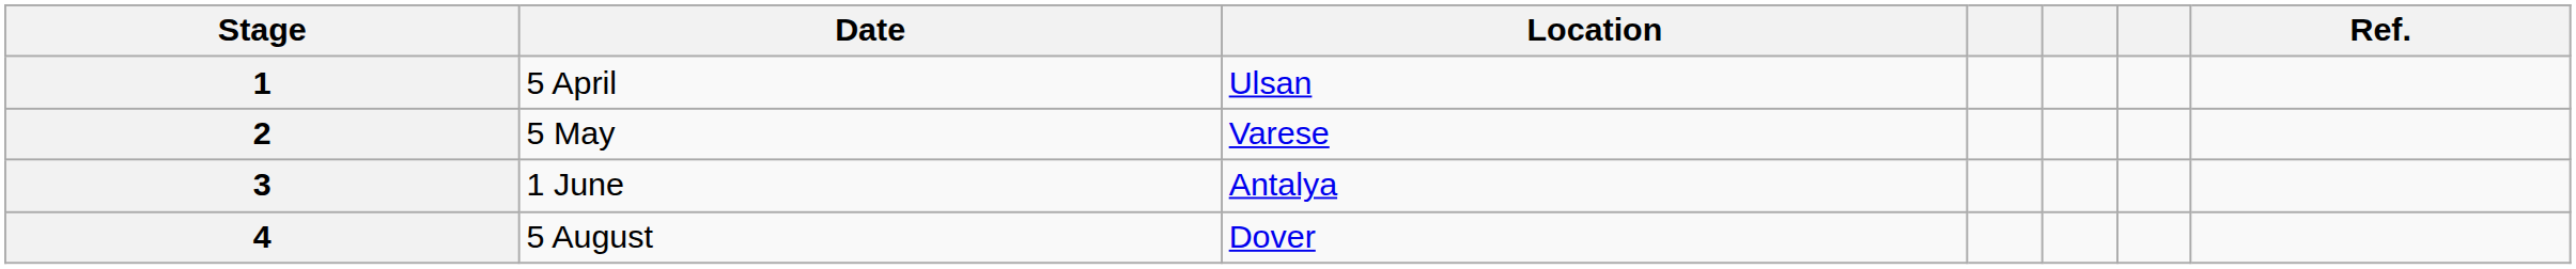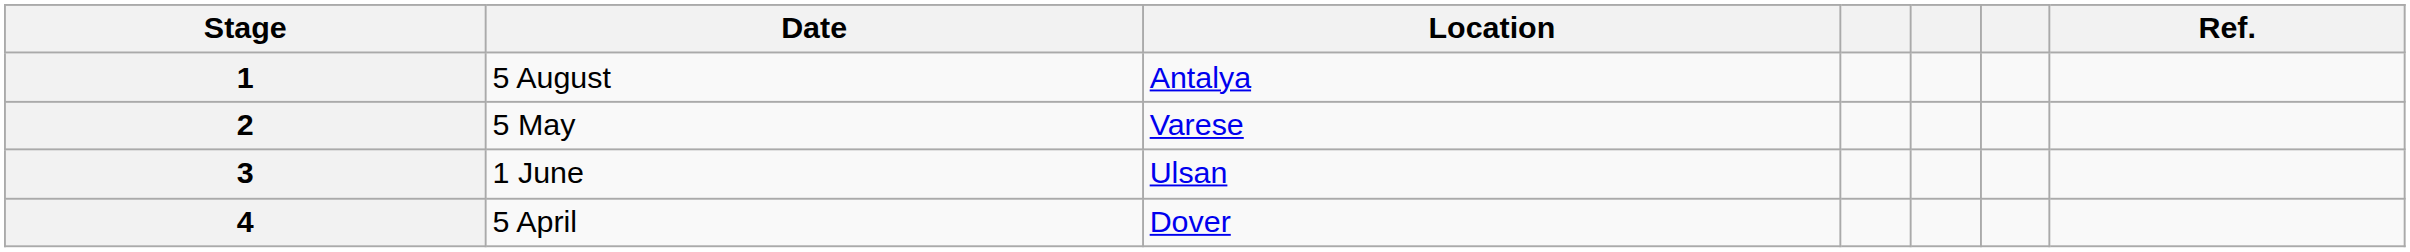1 | Date: 5 April -> 5 August
1 | Location: Ulsan -> Antalya
3 | Location: Antalya -> Ulsan
4 | Date: 5 August -> 5 April
